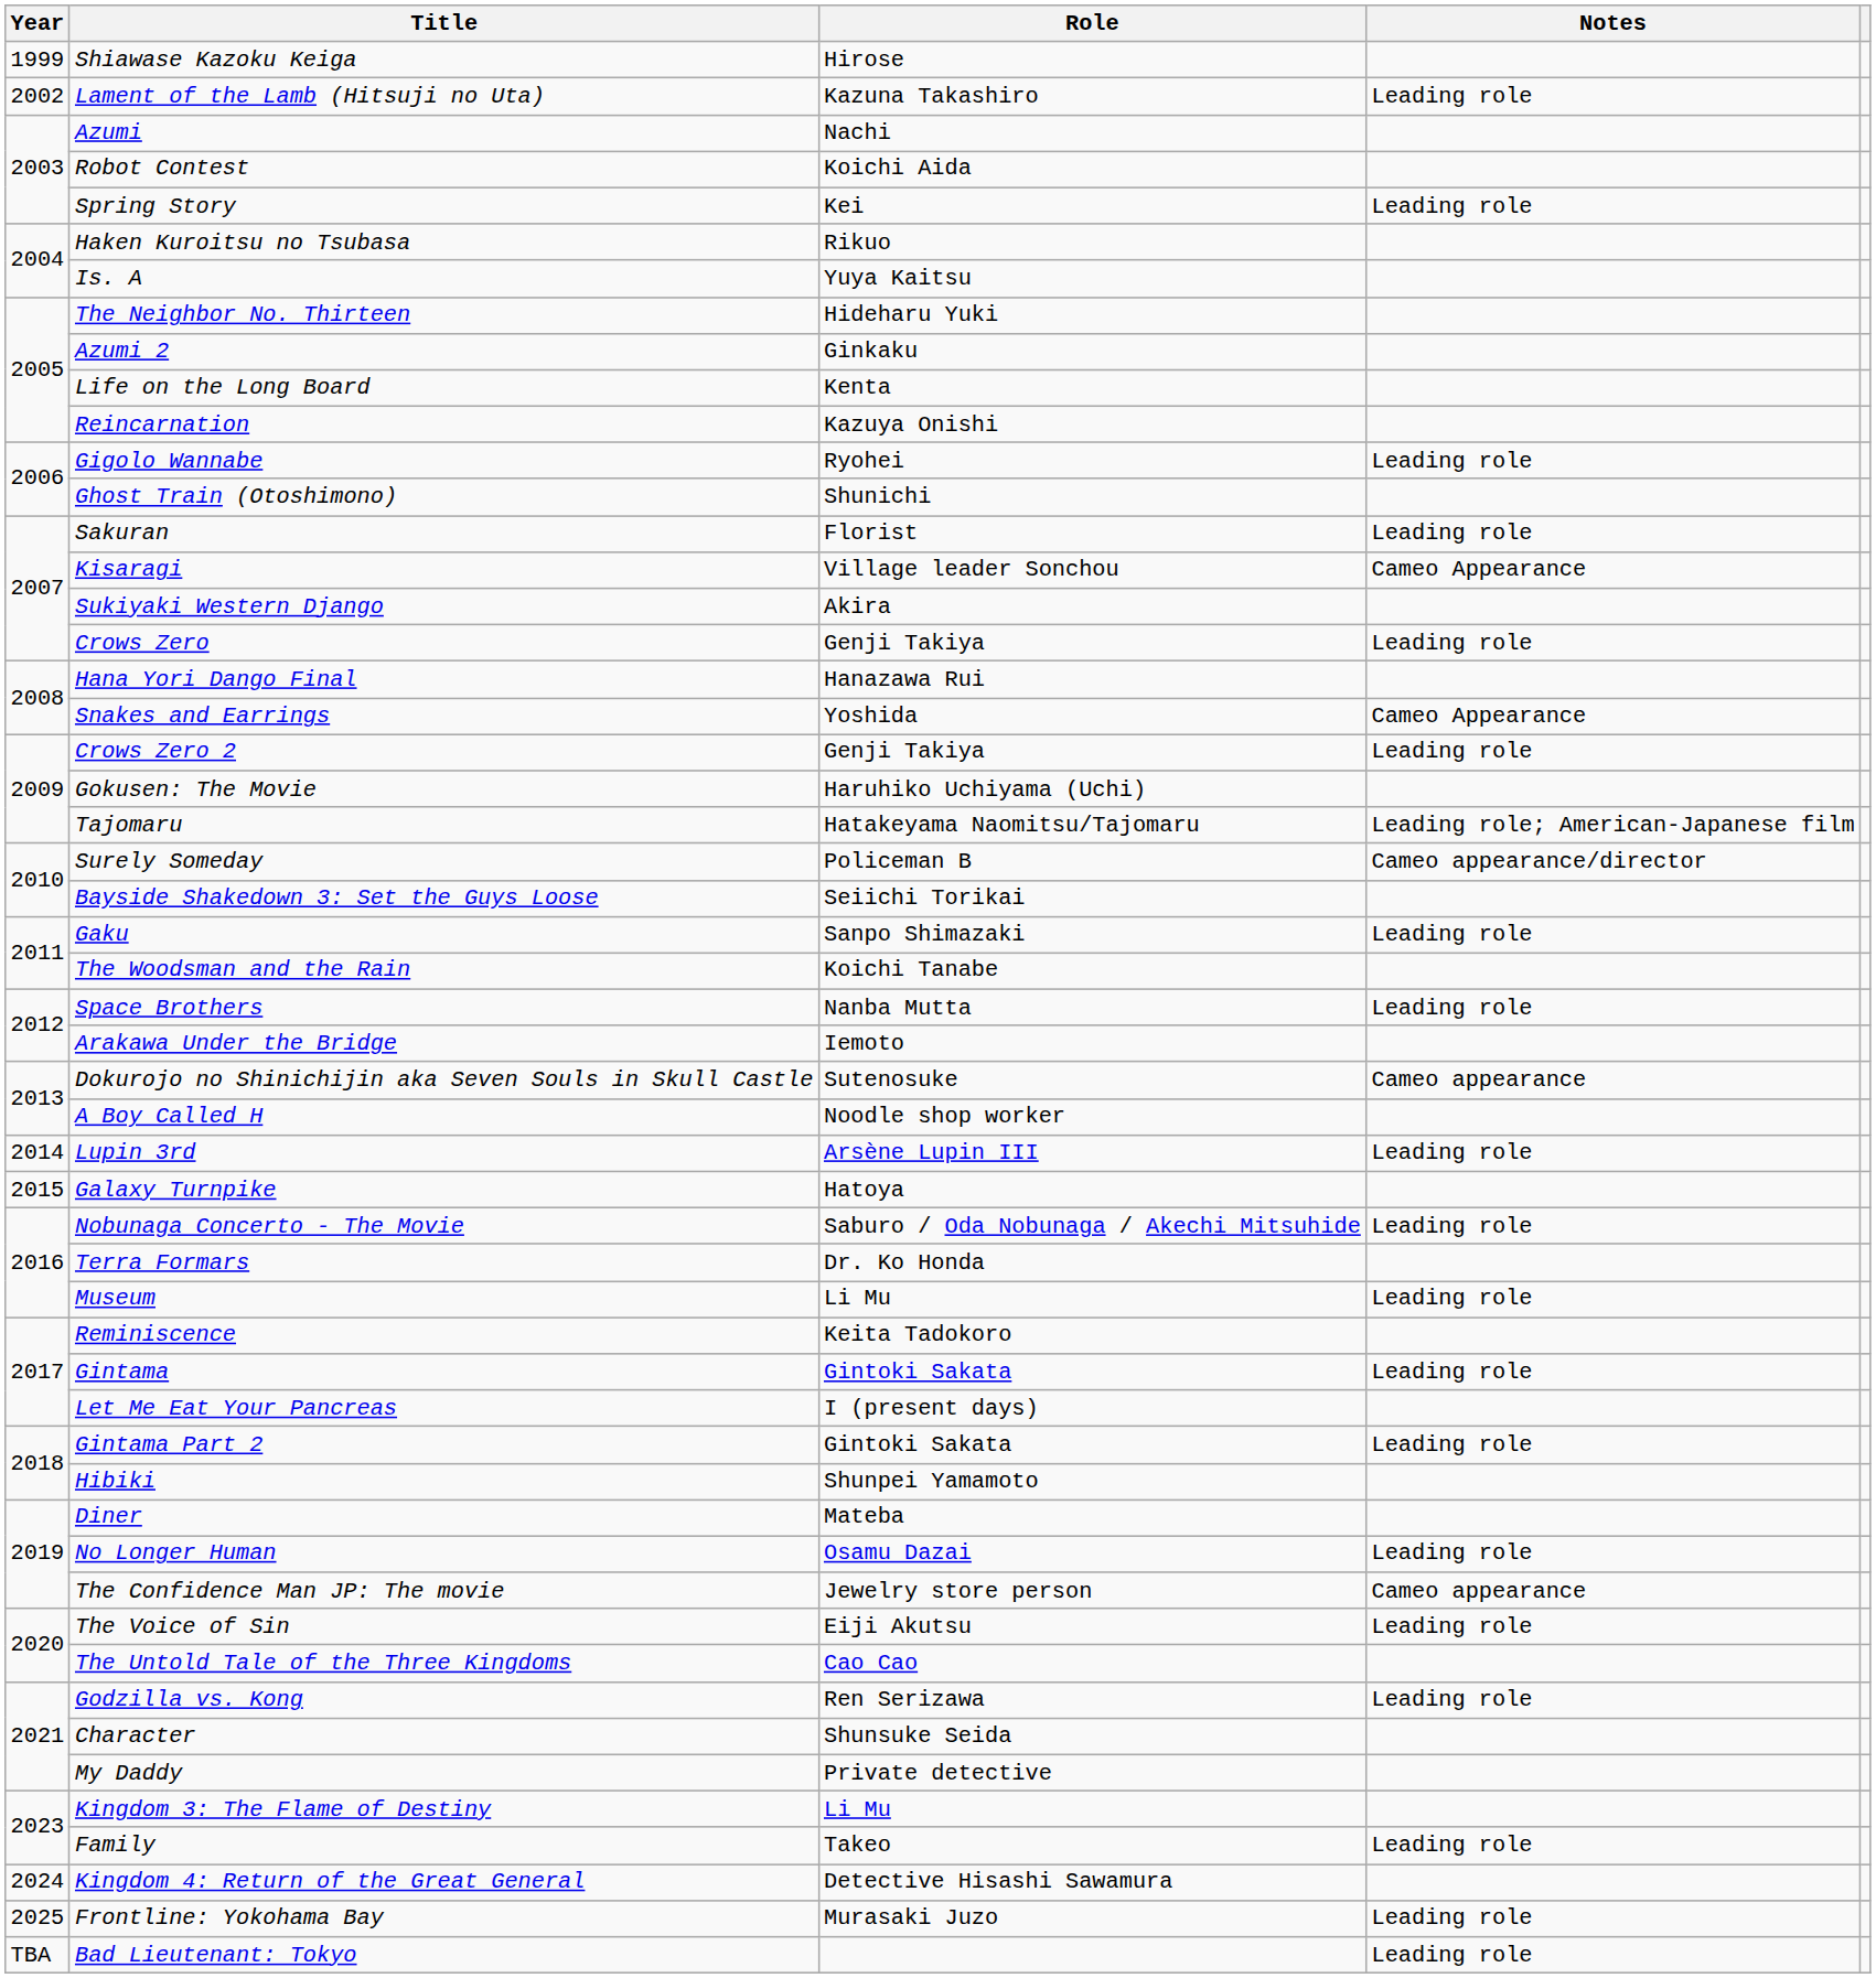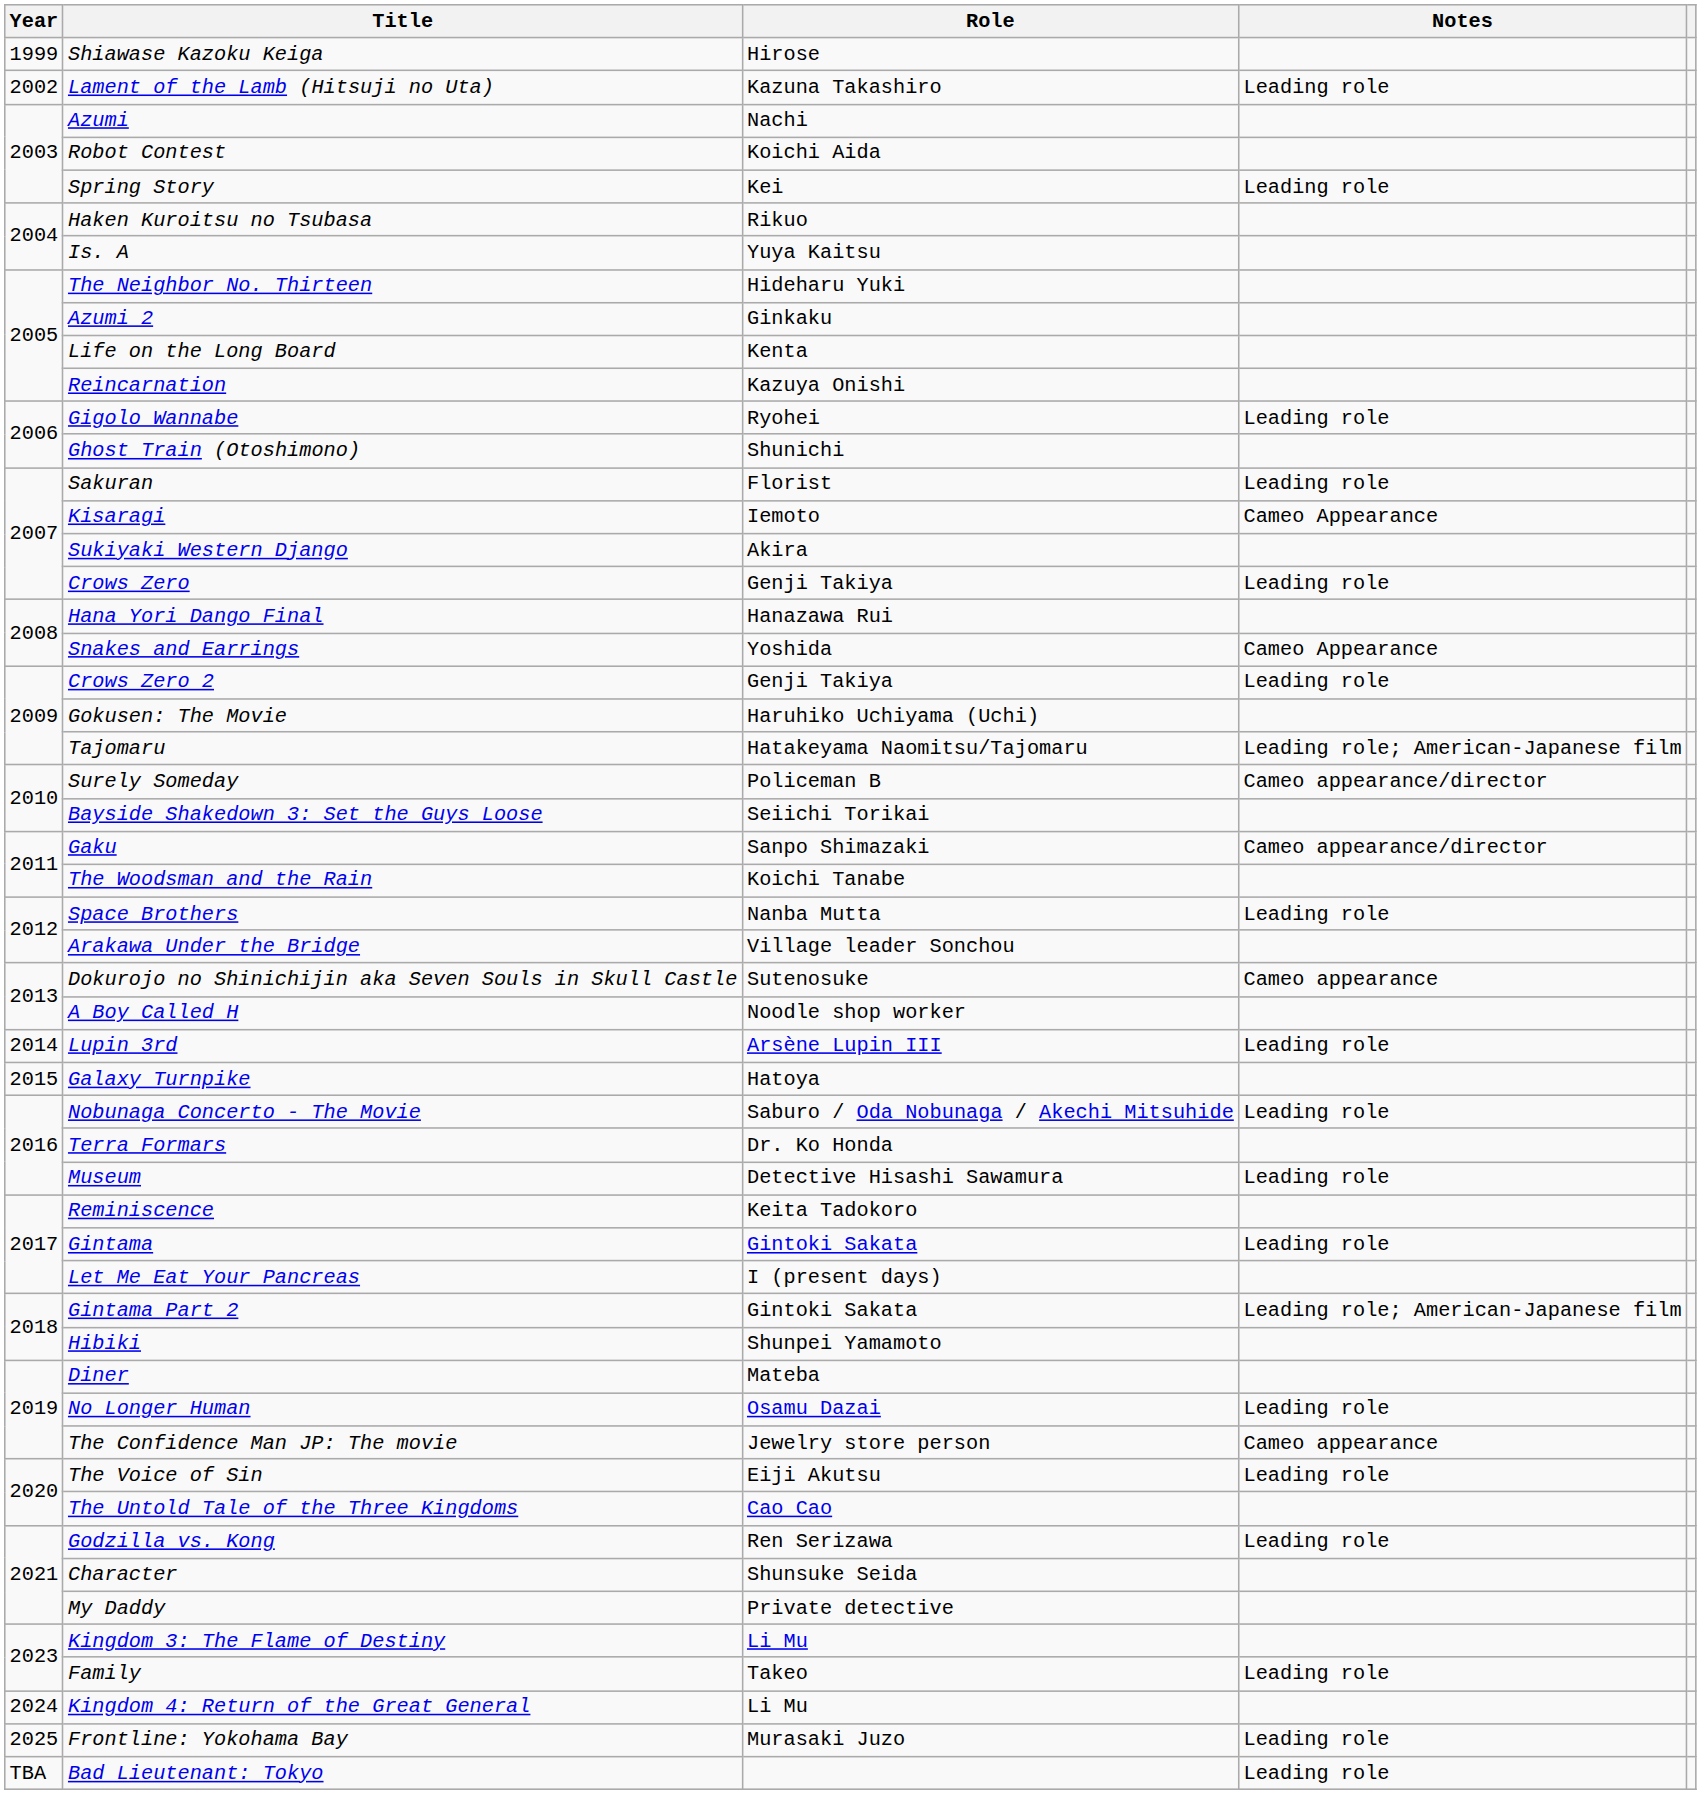Kisaragi | Role: Village leader Sonchou -> Iemoto
Gaku | Notes: Leading role -> Cameo appearance/director
Arakawa Under the Bridge | Role: Iemoto -> Village leader Sonchou
Museum | Role: Li Mu -> Detective Hisashi Sawamura
Gintama Part 2 | Notes: Leading role -> Leading role; American-Japanese film
Kingdom 4: Return of the Great General | Role: Detective Hisashi Sawamura -> Li Mu
